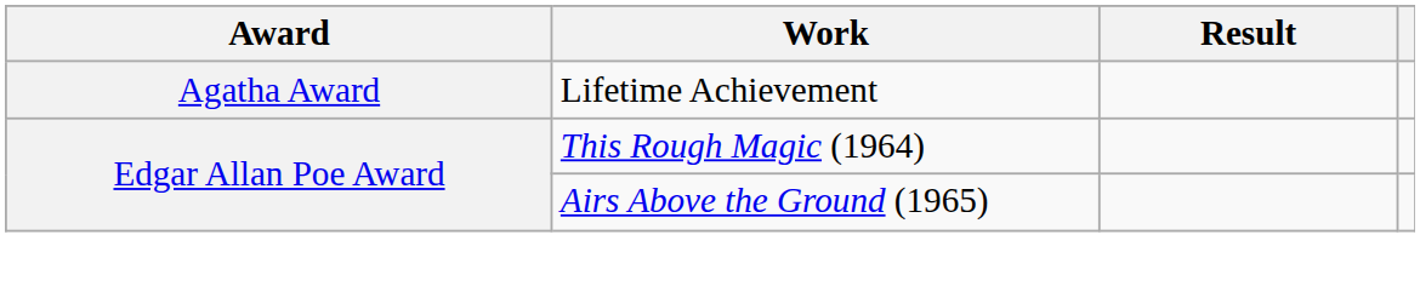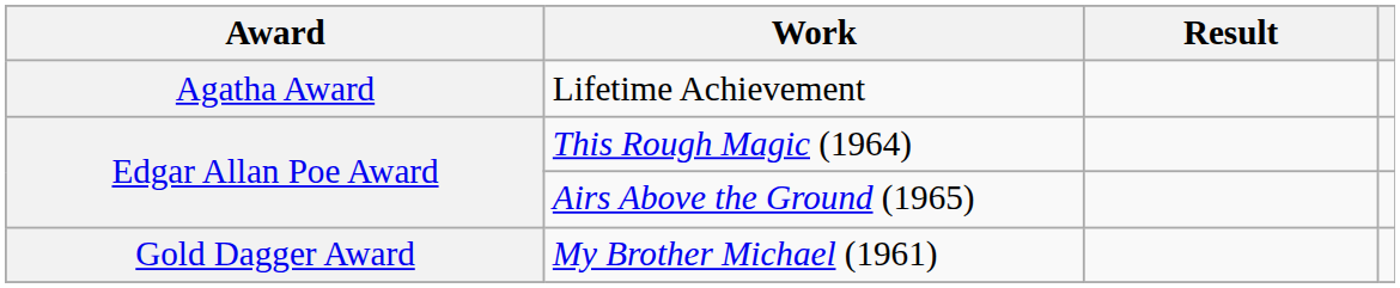+ row: Gold Dagger Award | My Brother Michael (1961)
